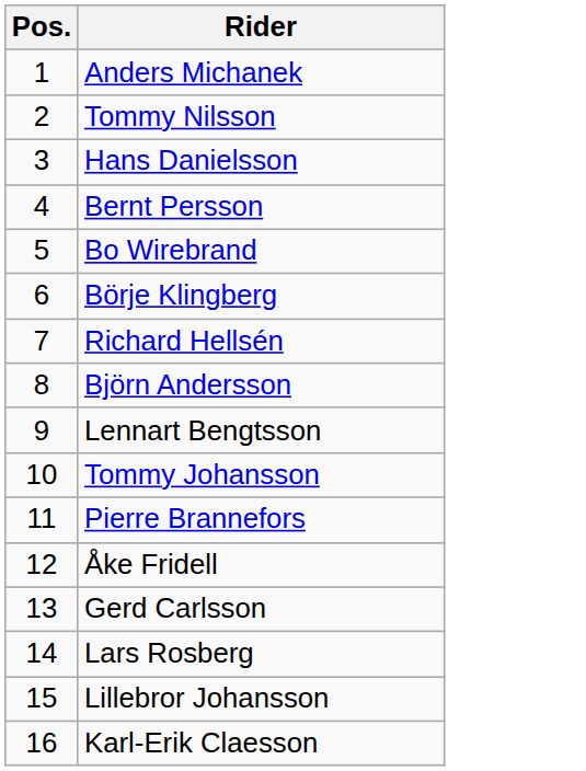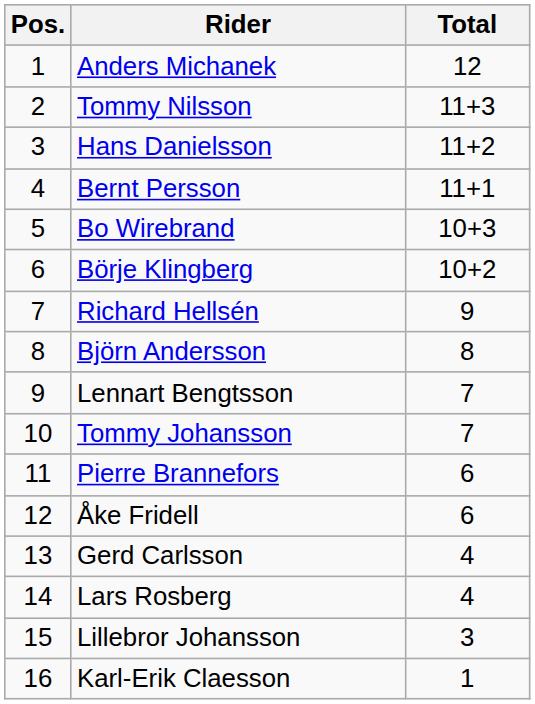+ column: Total | 12 | 11+3 | 11+2 | 11+1 | 10+3 | 10+2 | 9 | 8 | 7 | 7 | 6 | 6 | 4 | 4 | 3 | 1
